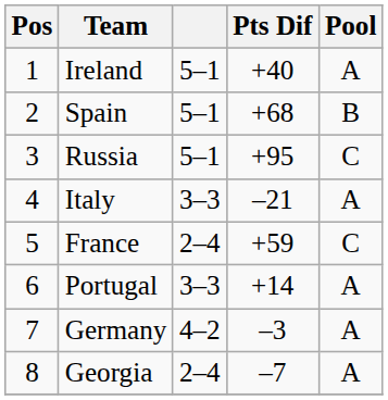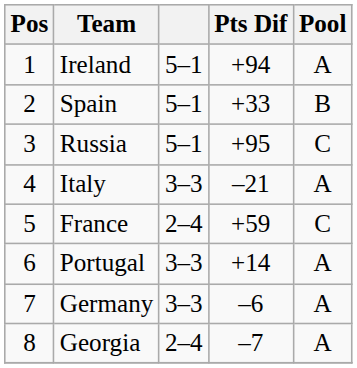Ireland | Pts Dif: +40 -> +94
Spain | Pts Dif: +68 -> +33
Germany | column 3: 4–2 -> 3–3
Germany | Pts Dif: –3 -> –6
